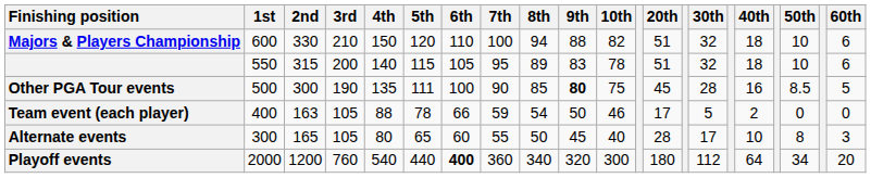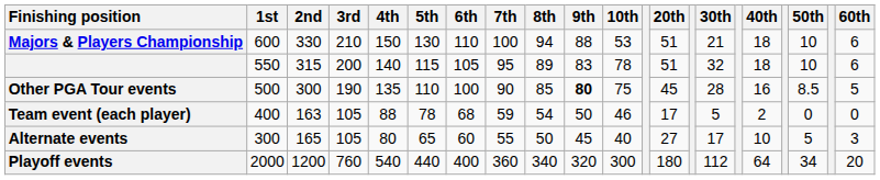Majors & Players Championship | 5th: 120 -> 130
Majors & Players Championship | 10th: 82 -> 53
Majors & Players Championship | 30th: 32 -> 21
Other PGA Tour events | 5th: 111 -> 110
Team event (each player) | 6th: 66 -> 68
Alternate events | 20th: 28 -> 27
Alternate events | 50th: 8 -> 5
Playoff events | 6th: bold -> normal
